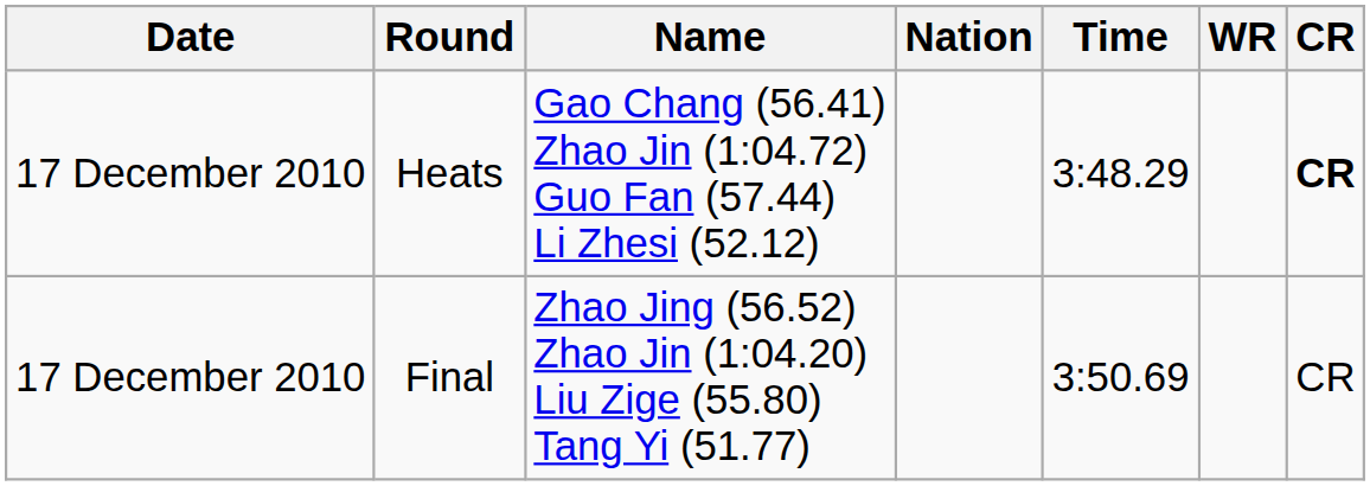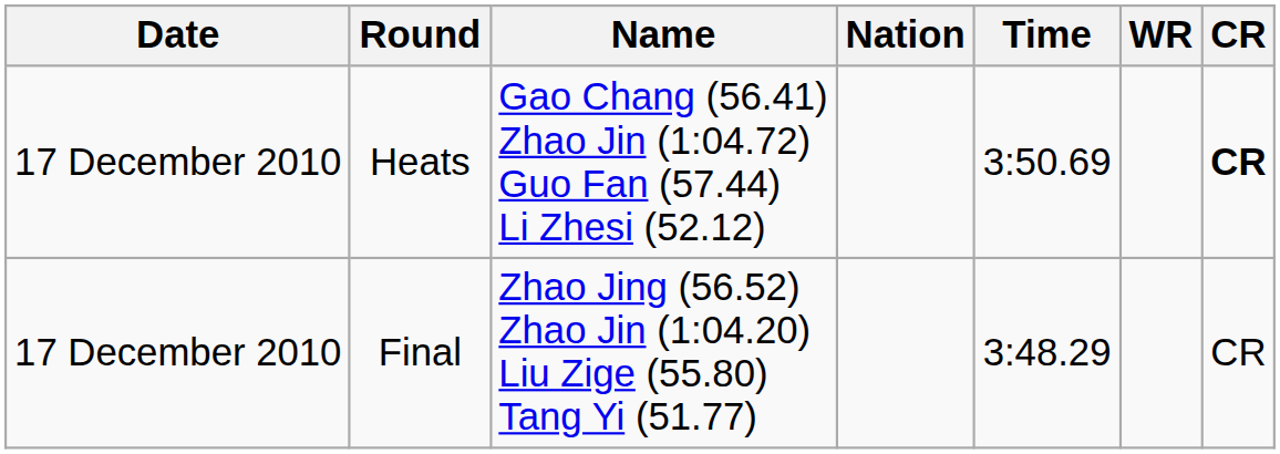Heats | Time: 3:48.29 -> 3:50.69
Final | Time: 3:50.69 -> 3:48.29
